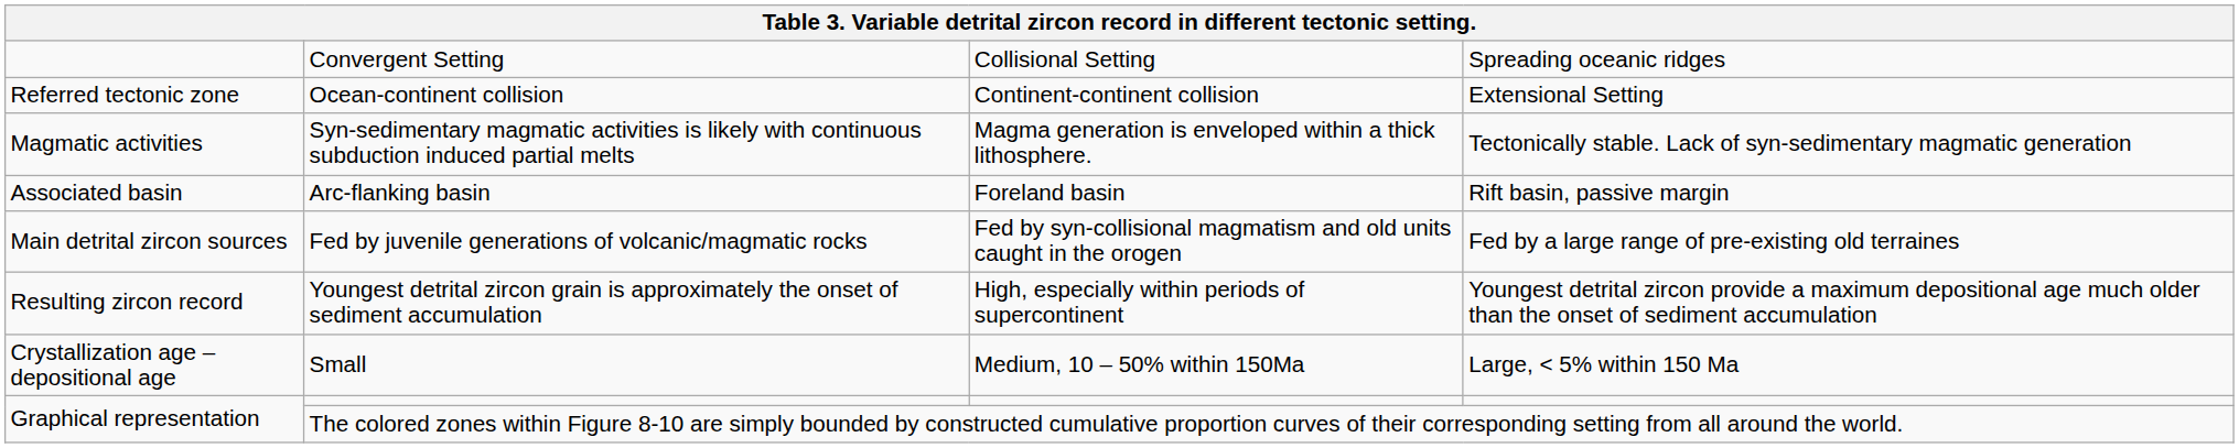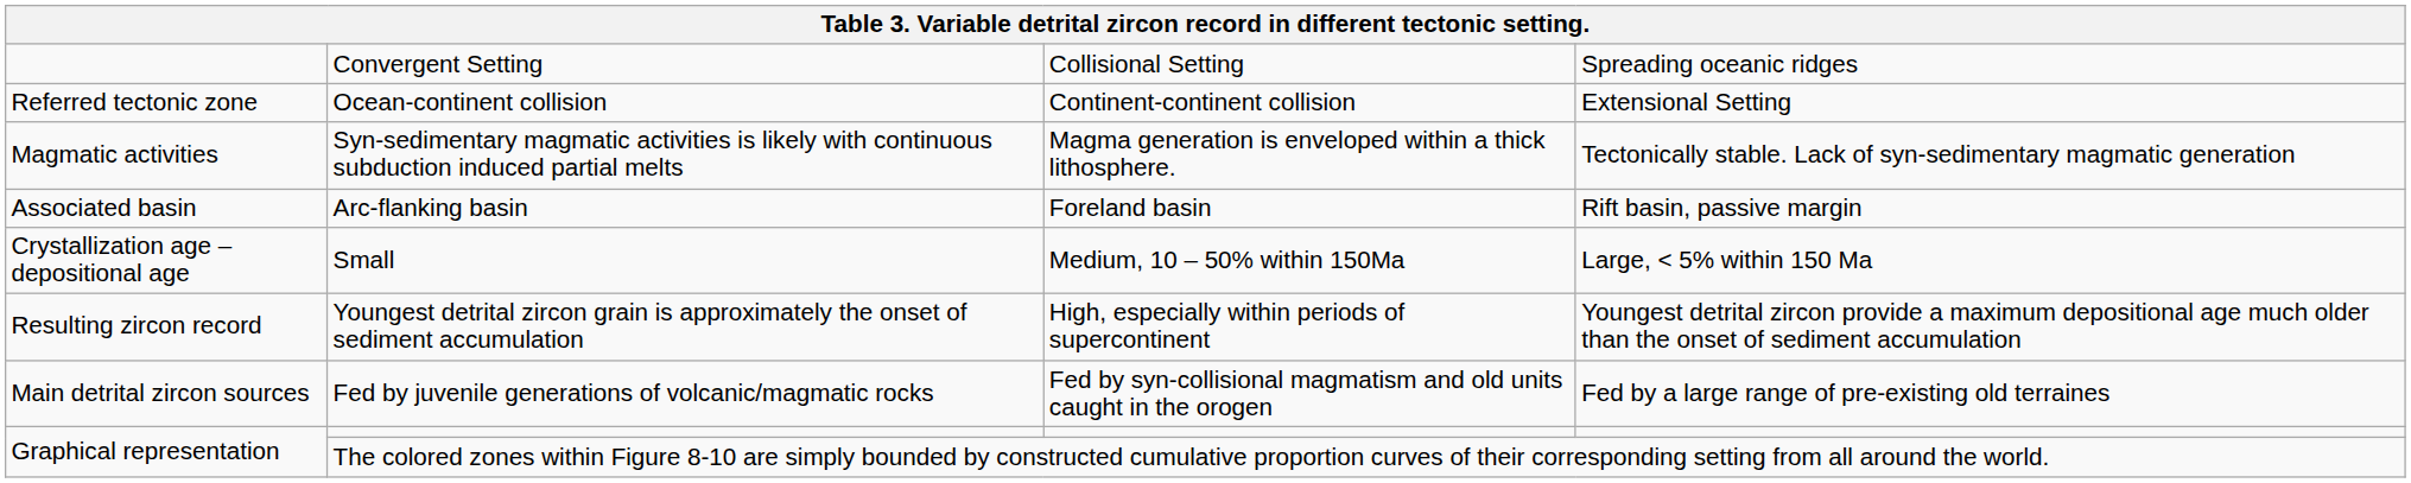rows swapped: Fed by juvenile generations of volcanic/magmatic rocks <-> Small
